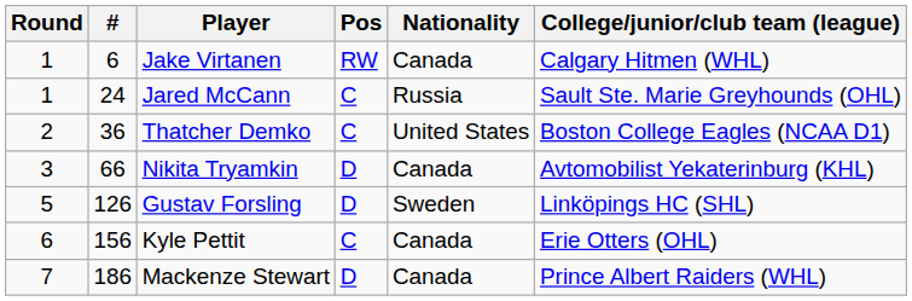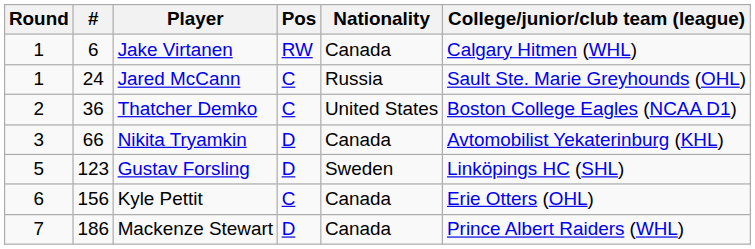Gustav Forsling | #: 126 -> 123
